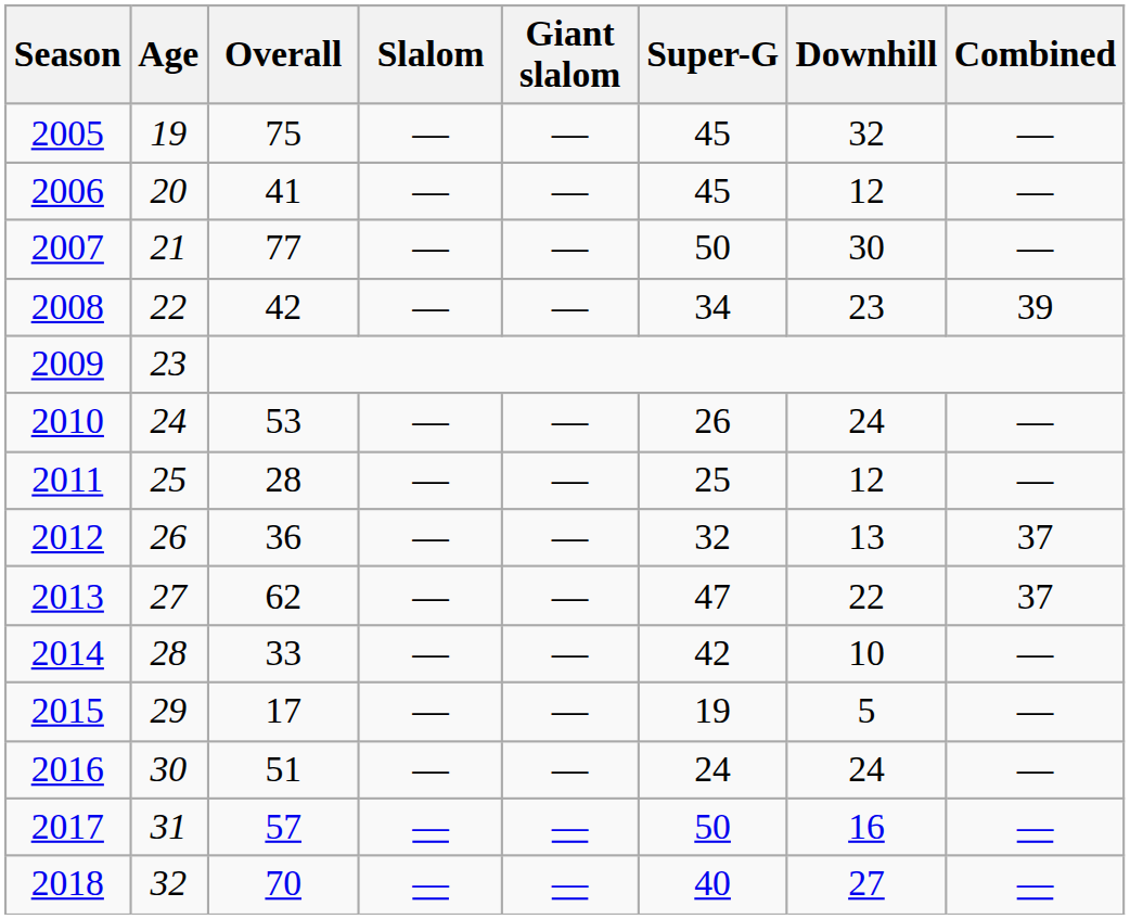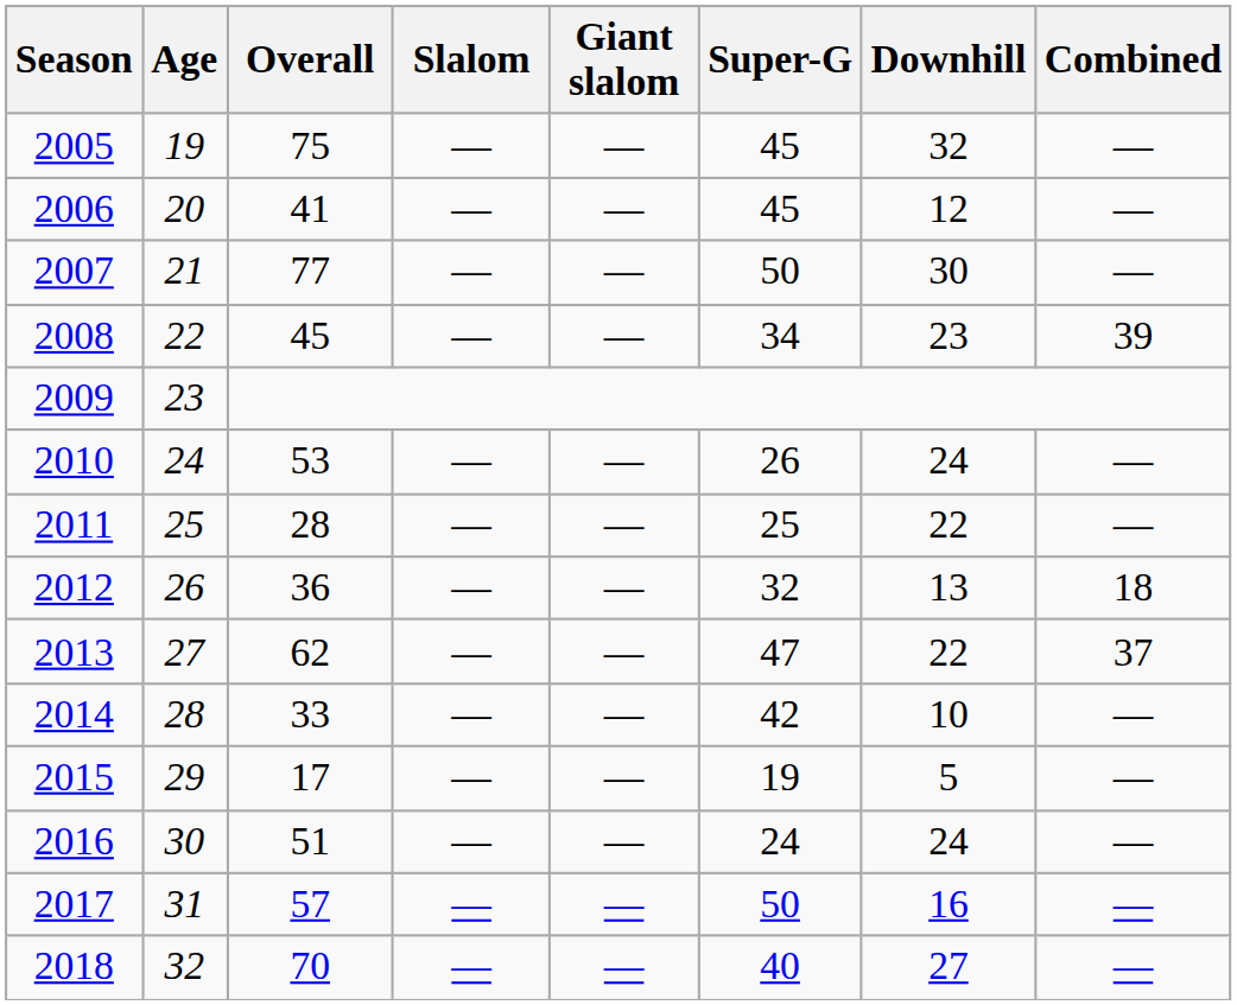2008 | Overall: 42 -> 45
2011 | Downhill: 12 -> 22
2012 | Combined: 37 -> 18
